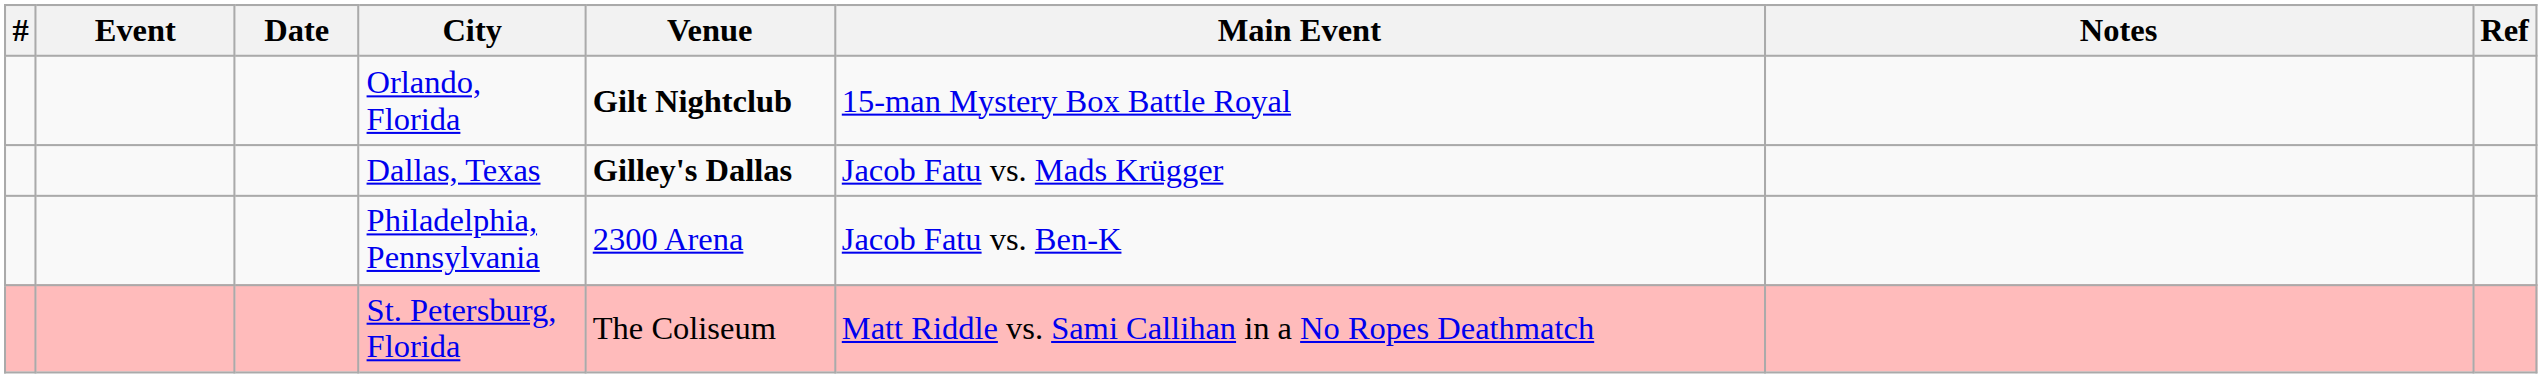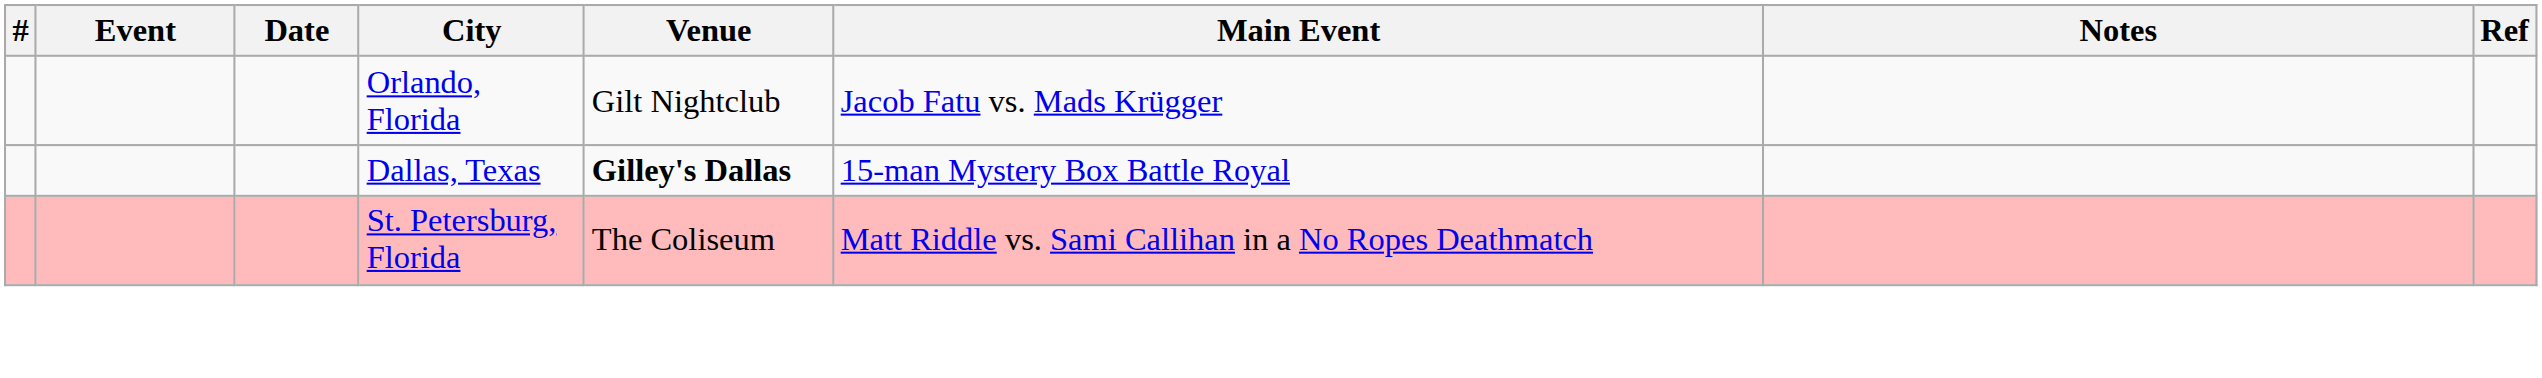Orlando, Florida | Venue: bold -> normal
Orlando, Florida | Main Event: 15-man Mystery Box Battle Royal -> Jacob Fatu vs. Mads Krügger
Dallas, Texas | Main Event: Jacob Fatu vs. Mads Krügger -> 15-man Mystery Box Battle Royal
- row: Philadelphia, Pennsylvania | 2300 Arena | Jacob Fatu vs. Ben-K
